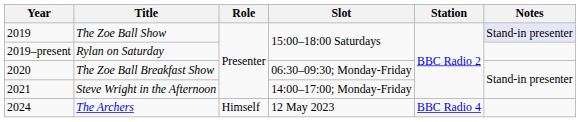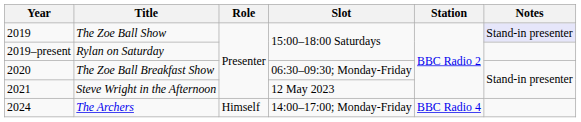Steve Wright in the Afternoon | Slot: 14:00–17:00; Monday-Friday -> 12 May 2023
The Archers | Slot: 12 May 2023 -> 14:00–17:00; Monday-Friday
